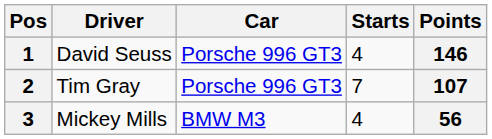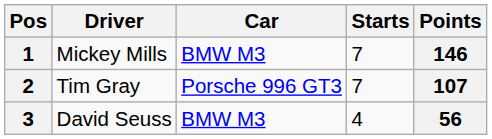1 | Driver: David Seuss -> Mickey Mills
1 | Car: Porsche 996 GT3 -> BMW M3
1 | Starts: 4 -> 7
3 | Driver: Mickey Mills -> David Seuss
